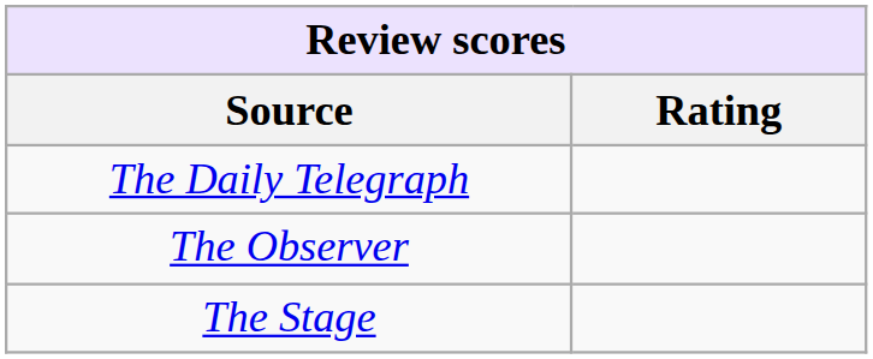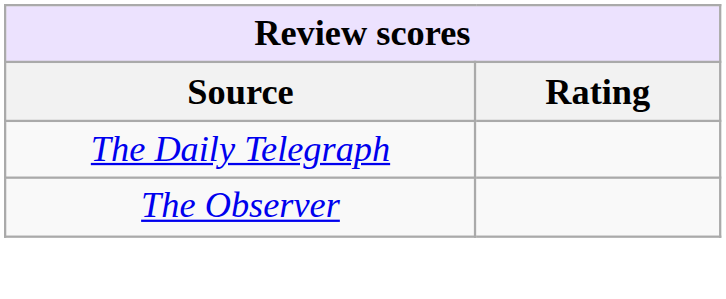- row: The Stage
